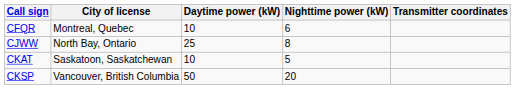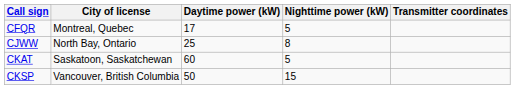CFQR | Daytime power (kW): 10 -> 17
CFQR | Nighttime power (kW): 6 -> 5
CKAT | Daytime power (kW): 10 -> 60
CKSP | Nighttime power (kW): 20 -> 15
